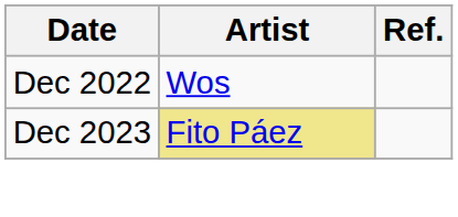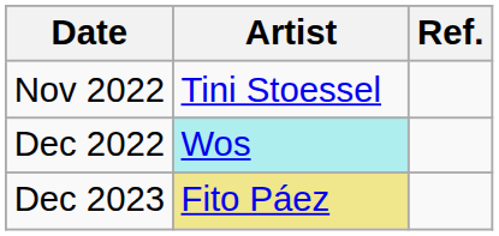+ row: Nov 2022 | Tini Stoessel
Dec 2022 | Artist: no background -> paleturquoise background
